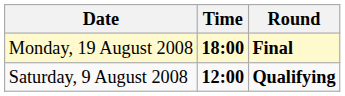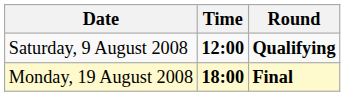rows swapped: Saturday, 9 August 2008 <-> Monday, 19 August 2008
